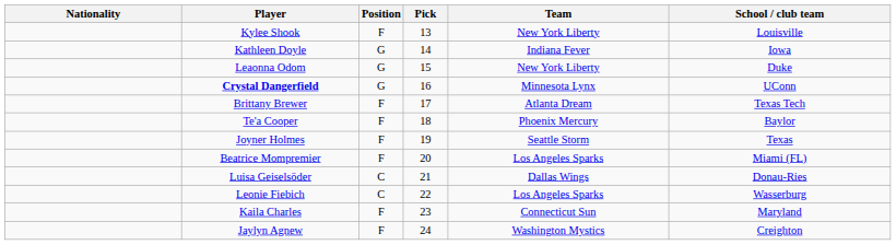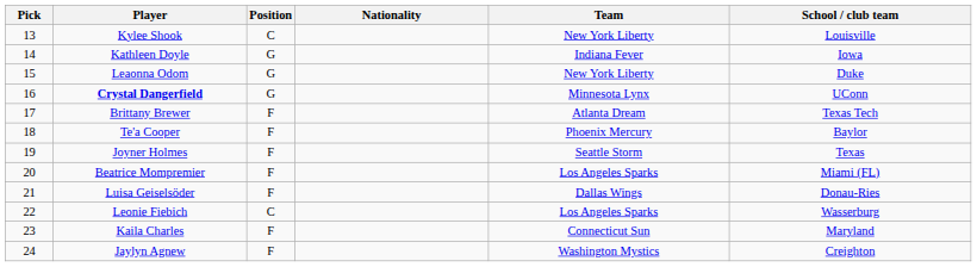columns swapped: Pick <-> Nationality
Kylee Shook | Position: F -> C
Luisa Geiselsöder | Position: C -> F
